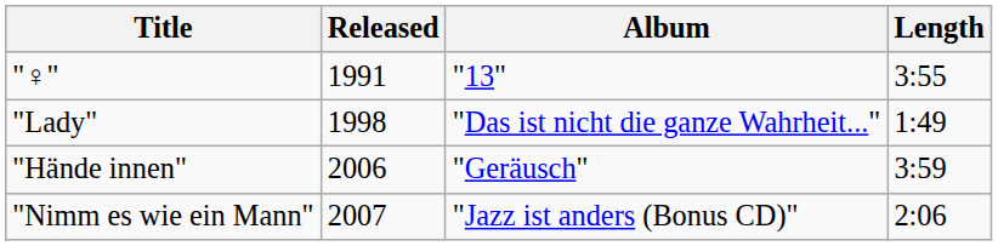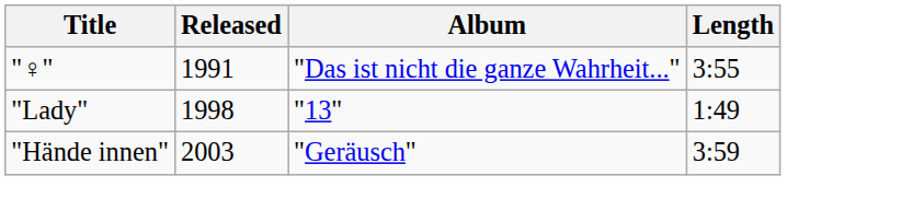"♀" | Album: "13" -> "Das ist nicht die ganze Wahrheit..."
"Lady" | Album: "Das ist nicht die ganze Wahrheit..." -> "13"
"Hände innen" | Released: 2006 -> 2003
- row: "Nimm es wie ein Mann" | 2007 | "Jazz ist anders (Bonus CD)" | 2:06
